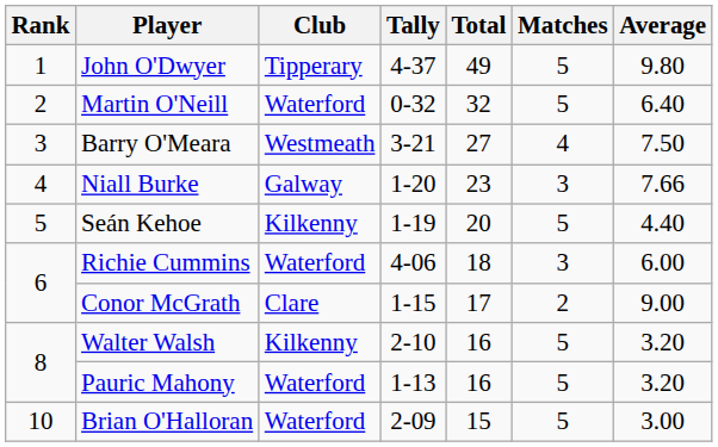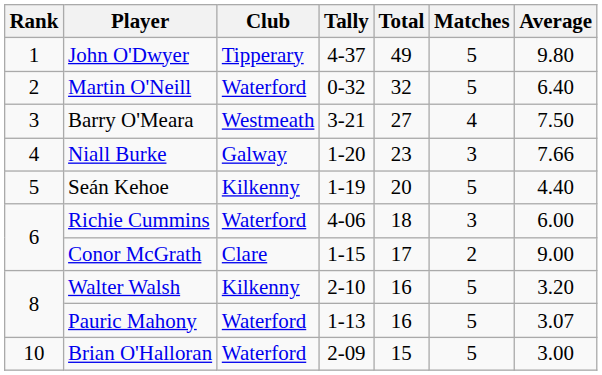Pauric Mahony | Average: 3.20 -> 3.07
